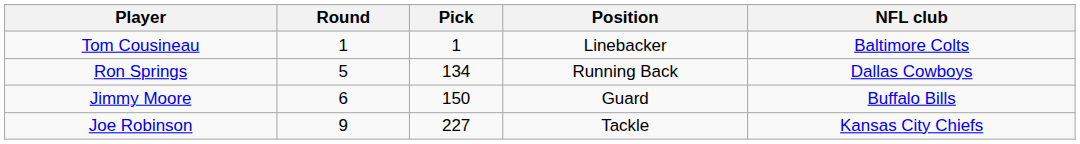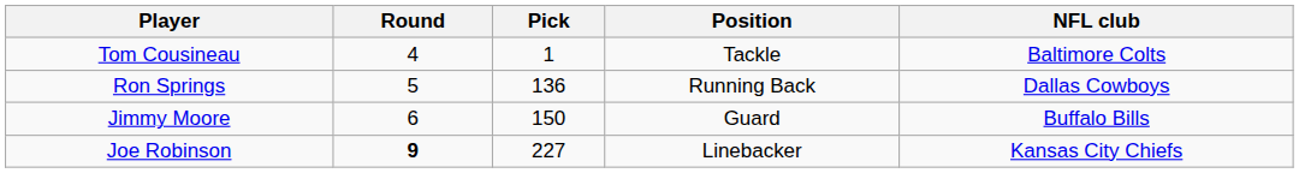Tom Cousineau | Round: 1 -> 4
Tom Cousineau | Position: Linebacker -> Tackle
Ron Springs | Pick: 134 -> 136
Joe Robinson | Round: normal -> bold
Joe Robinson | Position: Tackle -> Linebacker
